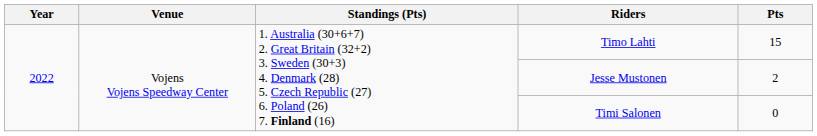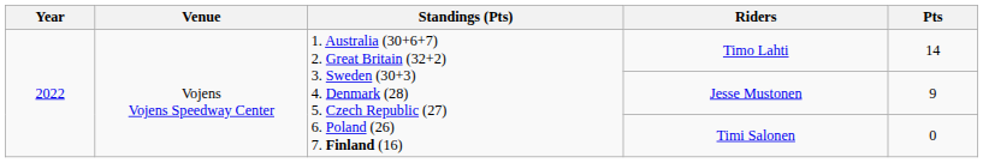Timo Lahti | Pts: 15 -> 14
Jesse Mustonen | Pts: 2 -> 9
